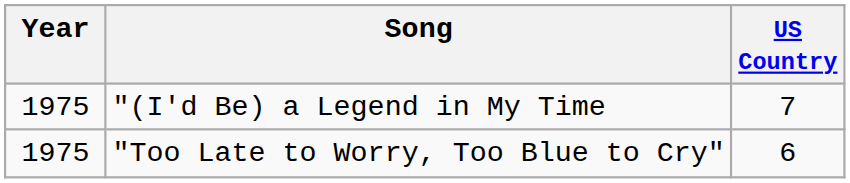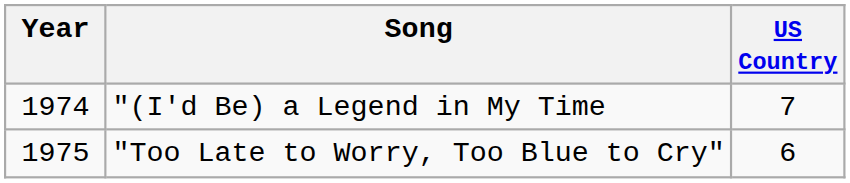"(I'd Be) a Legend in My Time | Year: 1975 -> 1974
